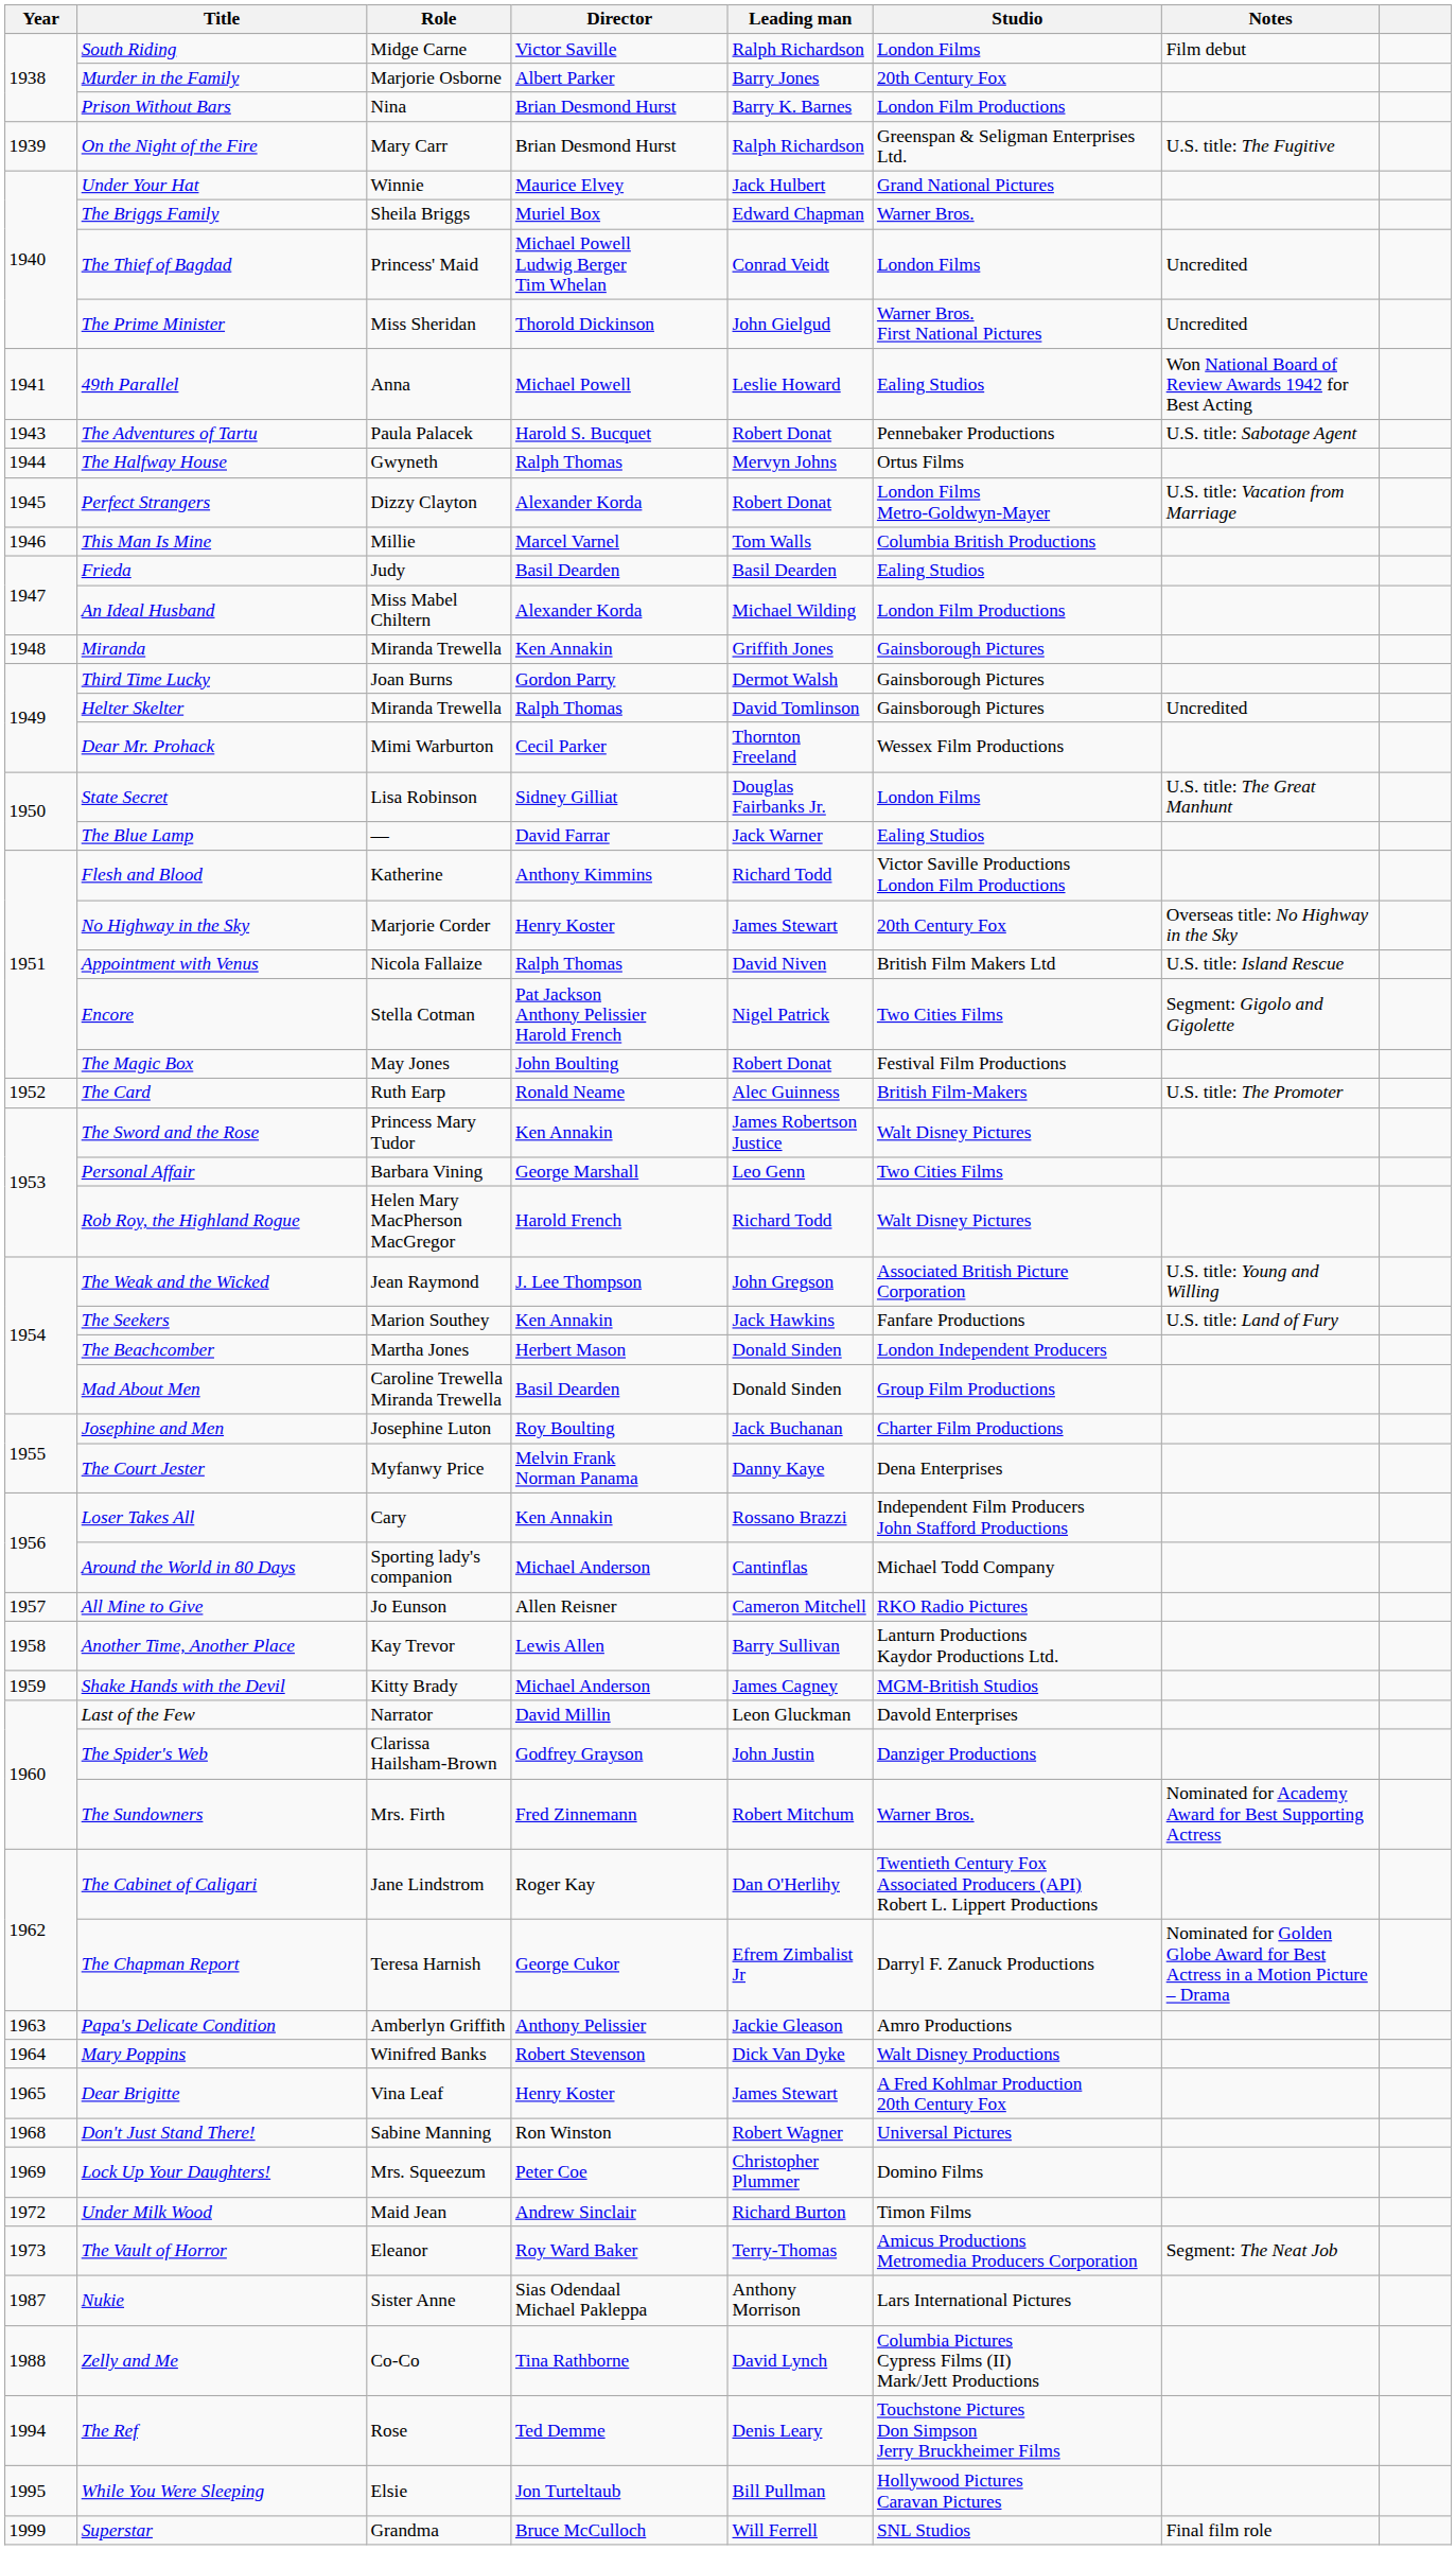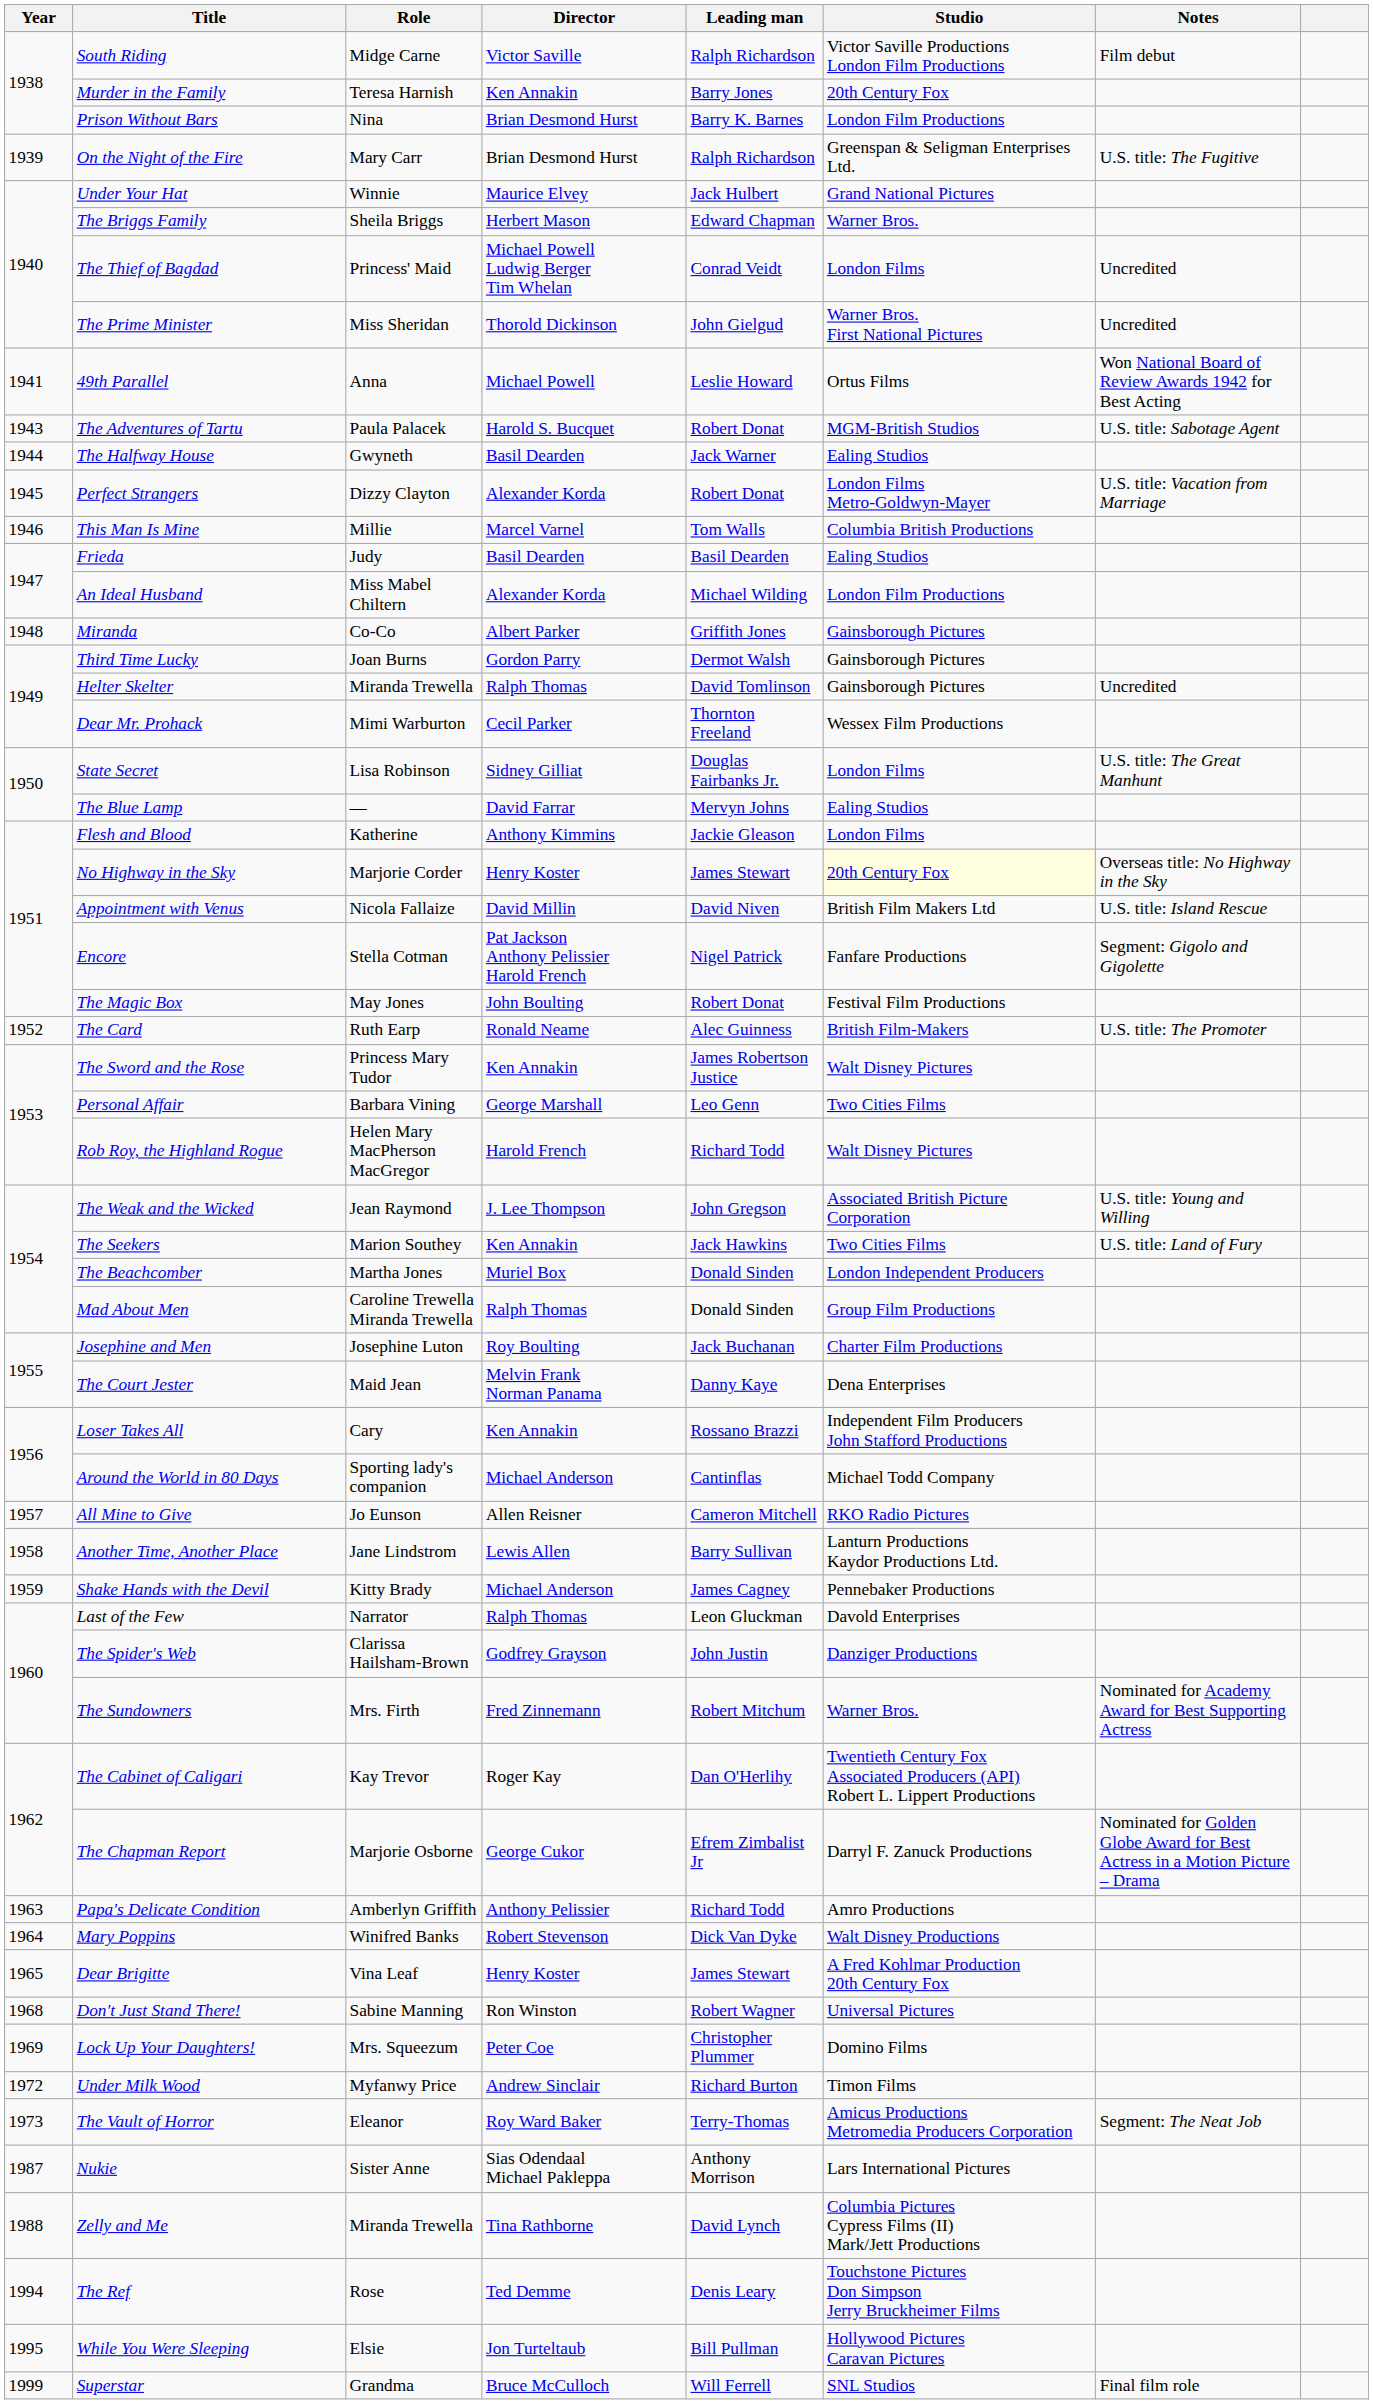South Riding | Studio: London Films -> Victor Saville Productions London Film Productions
Murder in the Family | Role: Marjorie Osborne -> Teresa Harnish
Murder in the Family | Director: Albert Parker -> Ken Annakin
The Briggs Family | Director: Muriel Box -> Herbert Mason
49th Parallel | Studio: Ealing Studios -> Ortus Films
The Adventures of Tartu | Studio: Pennebaker Productions -> MGM-British Studios
The Halfway House | Director: Ralph Thomas -> Basil Dearden
The Halfway House | Leading man: Mervyn Johns -> Jack Warner
The Halfway House | Studio: Ortus Films -> Ealing Studios
Miranda | Role: Miranda Trewella -> Co-Co
Miranda | Director: Ken Annakin -> Albert Parker
The Blue Lamp | Leading man: Jack Warner -> Mervyn Johns
Flesh and Blood | Leading man: Richard Todd -> Jackie Gleason
Flesh and Blood | Studio: Victor Saville Productions London Film Productions -> London Films
No Highway in the Sky | Studio: no background -> lightyellow background
Appointment with Venus | Director: Ralph Thomas -> David Millin
Encore | Studio: Two Cities Films -> Fanfare Productions
The Seekers | Studio: Fanfare Productions -> Two Cities Films
The Beachcomber | Director: Herbert Mason -> Muriel Box
Mad About Men | Director: Basil Dearden -> Ralph Thomas
The Court Jester | Role: Myfanwy Price -> Maid Jean
Another Time, Another Place | Role: Kay Trevor -> Jane Lindstrom
Shake Hands with the Devil | Studio: MGM-British Studios -> Pennebaker Productions
Last of the Few | Director: David Millin -> Ralph Thomas
The Cabinet of Caligari | Role: Jane Lindstrom -> Kay Trevor
The Chapman Report | Role: Teresa Harnish -> Marjorie Osborne
Papa's Delicate Condition | Leading man: Jackie Gleason -> Richard Todd
Under Milk Wood | Role: Maid Jean -> Myfanwy Price
Zelly and Me | Role: Co-Co -> Miranda Trewella
